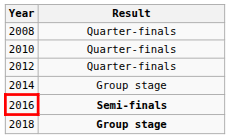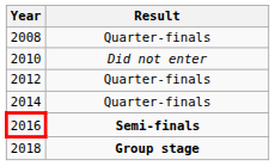2010 | Result: Quarter-finals -> Did not enter
2014 | Result: Group stage -> Quarter-finals
